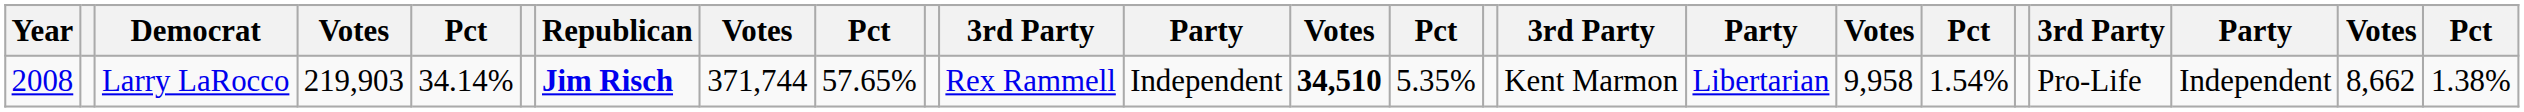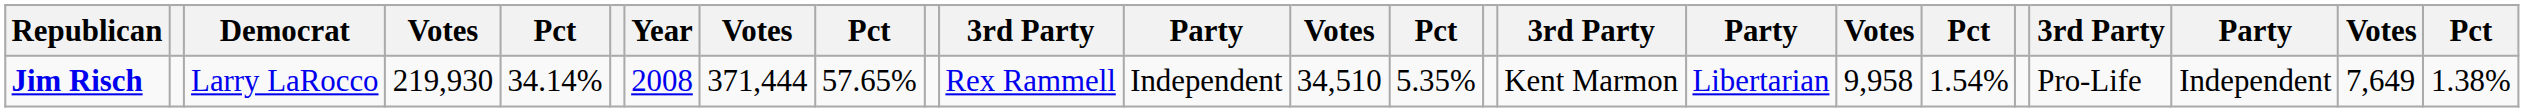columns swapped: Year <-> Republican
Larry LaRocco | column 4: 219,903 -> 219,930
Larry LaRocco | column 8: 371,744 -> 371,444
Larry LaRocco | column 13: bold -> normal
Larry LaRocco | column 23: 8,662 -> 7,649
